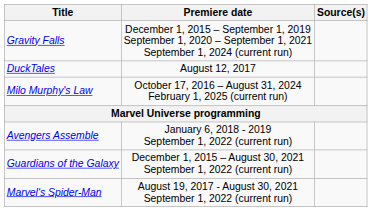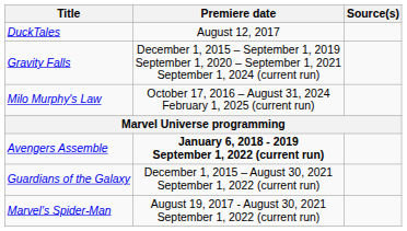rows swapped: DuckTales <-> Gravity Falls
Avengers Assemble | Premiere date: normal -> bold
